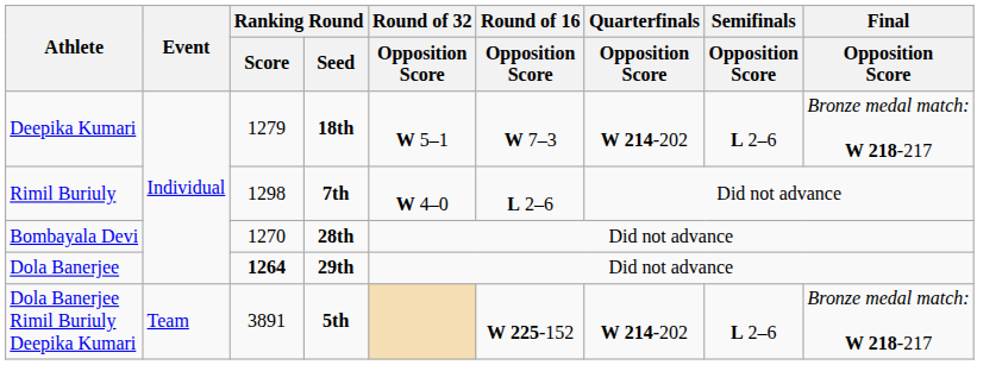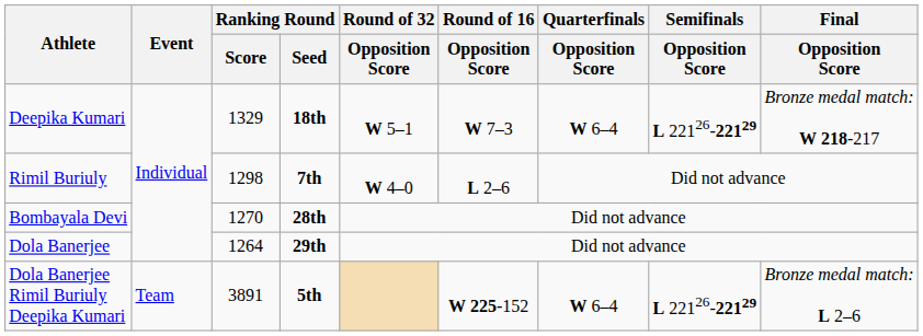Deepika Kumari | Ranking Round / Score: 1279 -> 1329
Deepika Kumari | Quarterfinals / Opposition Score: W 214-202 -> W 6–4
Deepika Kumari | Semifinals / Opposition Score: L 2–6 -> L 22126-22129
Dola Banerjee | Ranking Round / Score: bold -> normal
Dola Banerjee Rimil Buriuly Deepika Kumari | Quarterfinals / Opposition Score: W 214-202 -> W 6–4
Dola Banerjee Rimil Buriuly Deepika Kumari | Semifinals / Opposition Score: L 2–6 -> L 22126-22129
Dola Banerjee Rimil Buriuly Deepika Kumari | Final / Opposition Score: Bronze medal match: W 218-217 -> Bronze medal match: L 2–6
